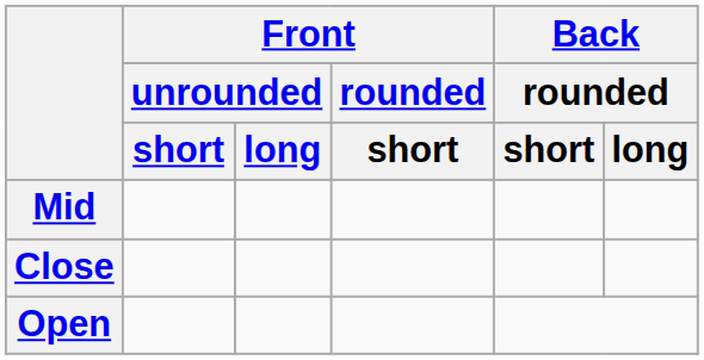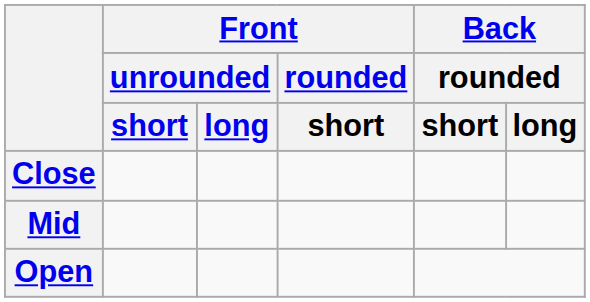rows swapped: Close <-> Mid
